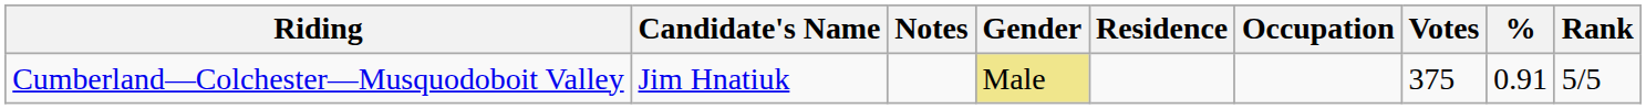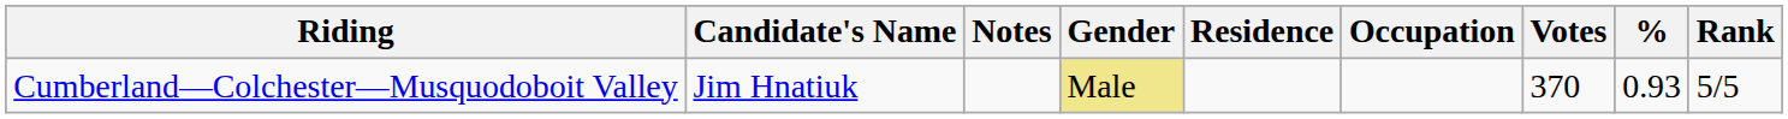Cumberland—Colchester—Musquodoboit Valley | Votes: 375 -> 370
Cumberland—Colchester—Musquodoboit Valley | %: 0.91 -> 0.93
